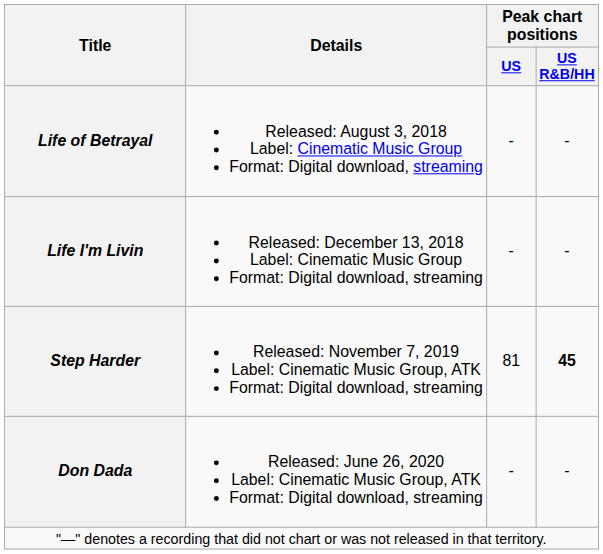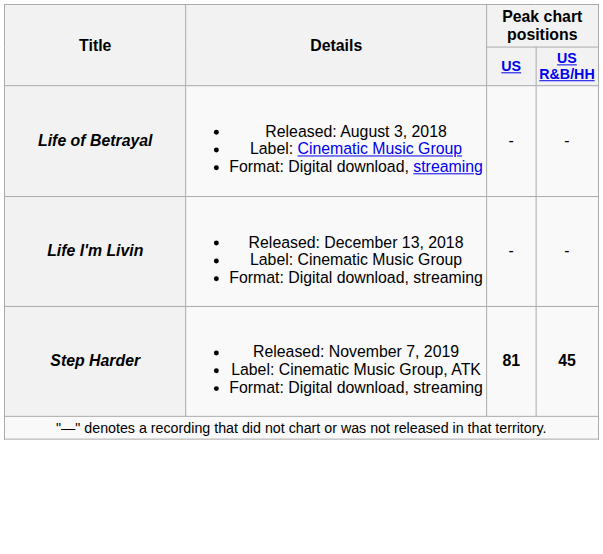Step Harder | Peak chart positions / US: normal -> bold
- row: Don Dada | Released: June 26, 2020 Label: Cinematic Music Group, ATK Format: Digital download, streaming | - | -
